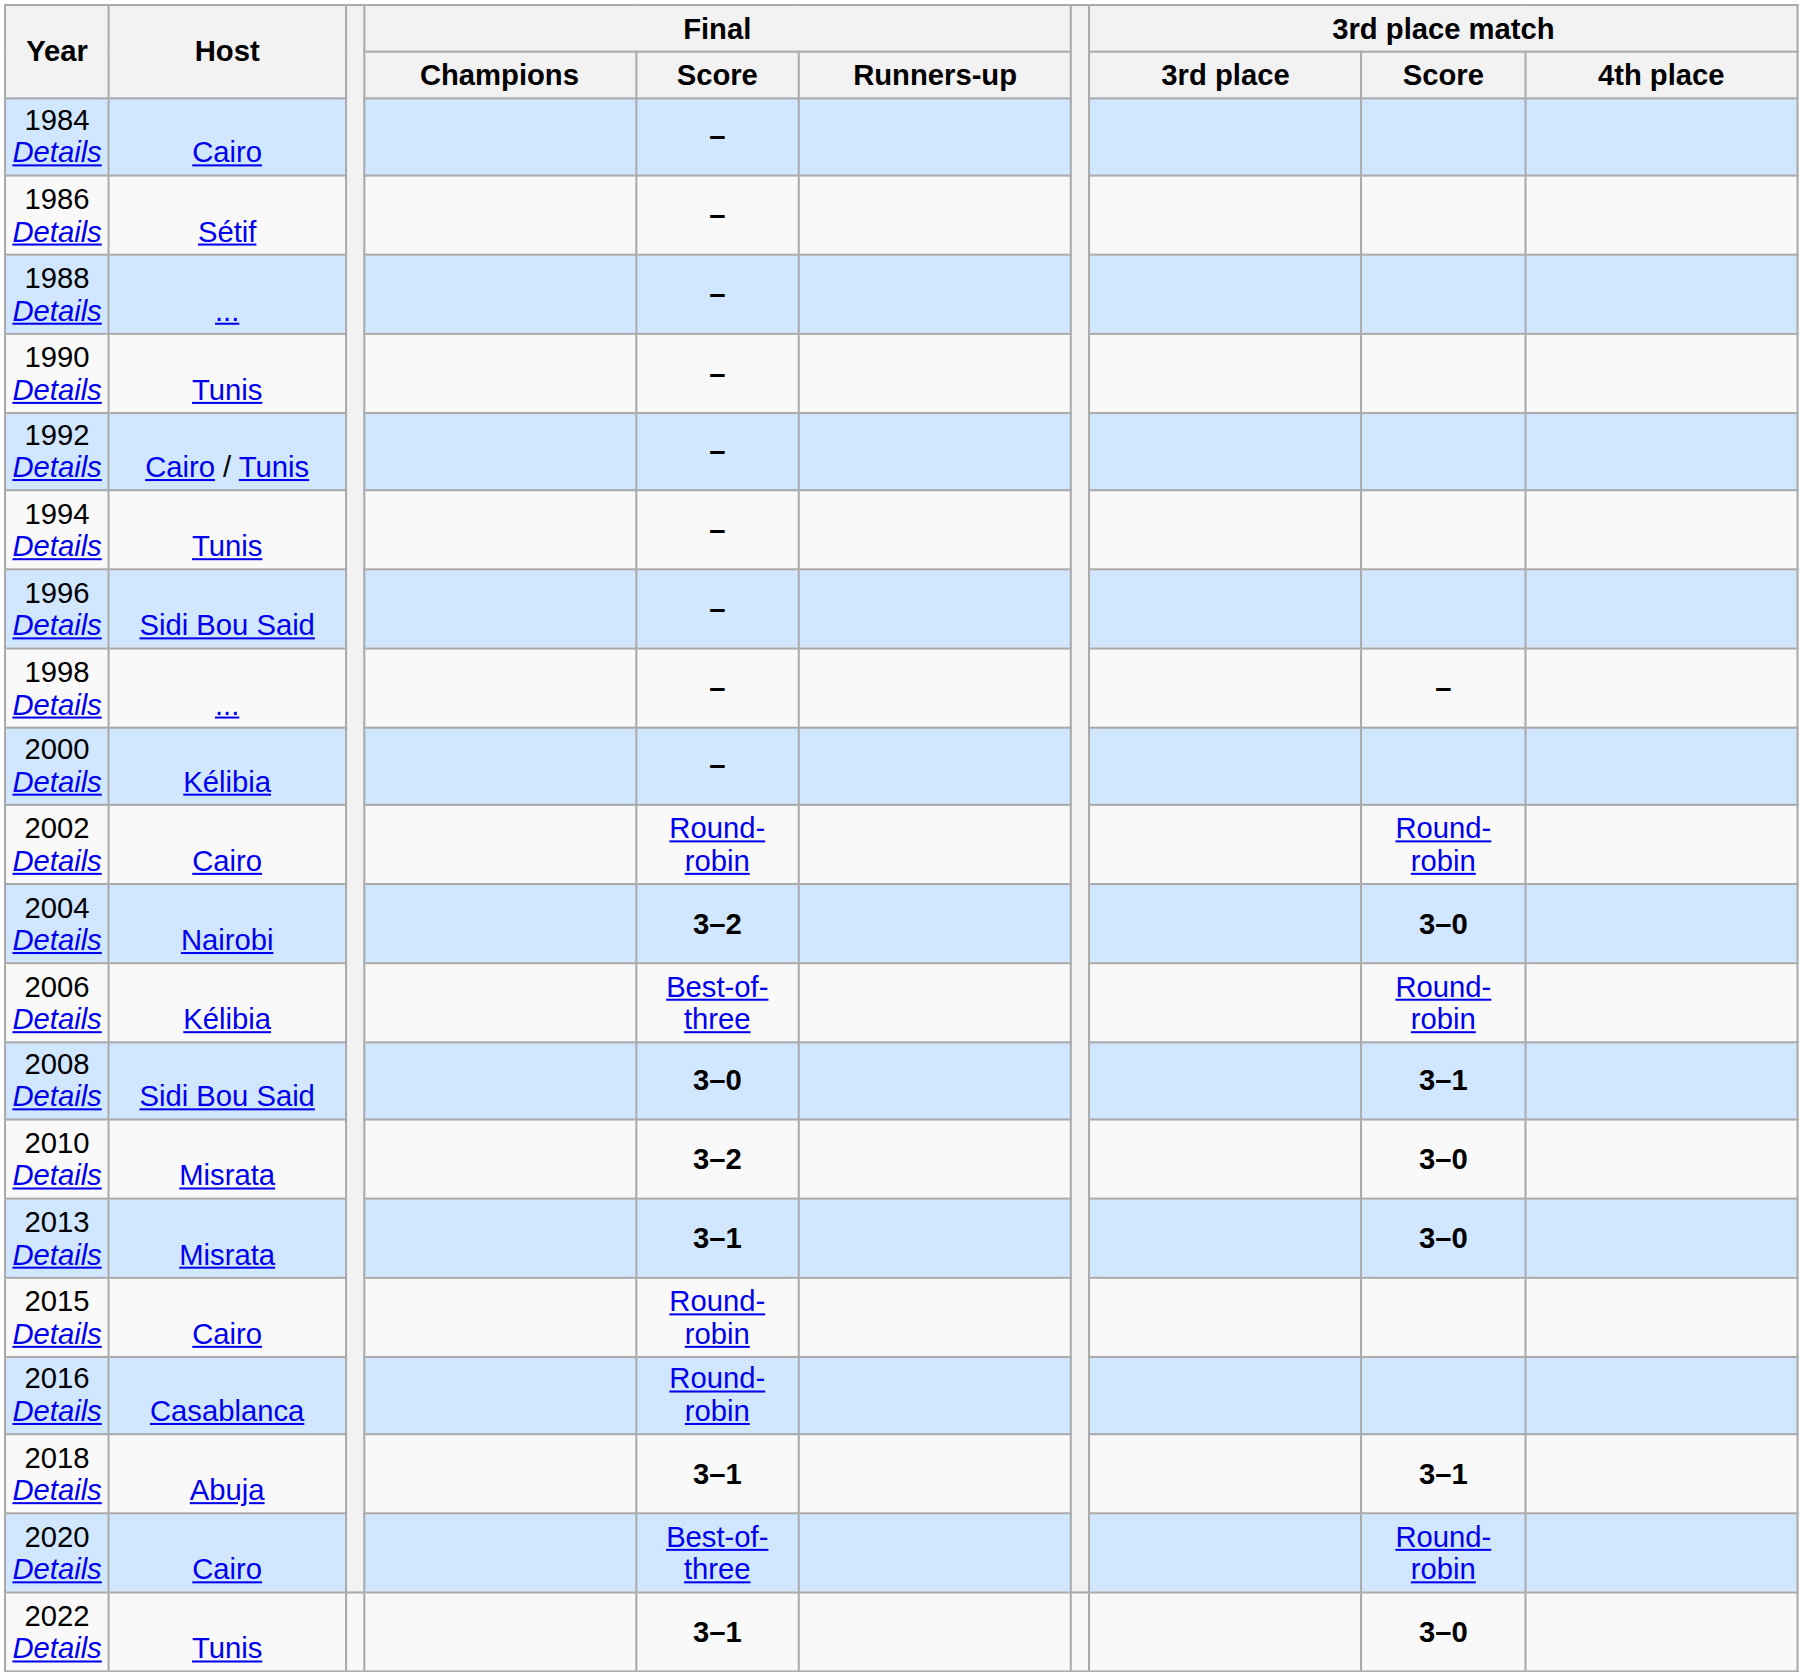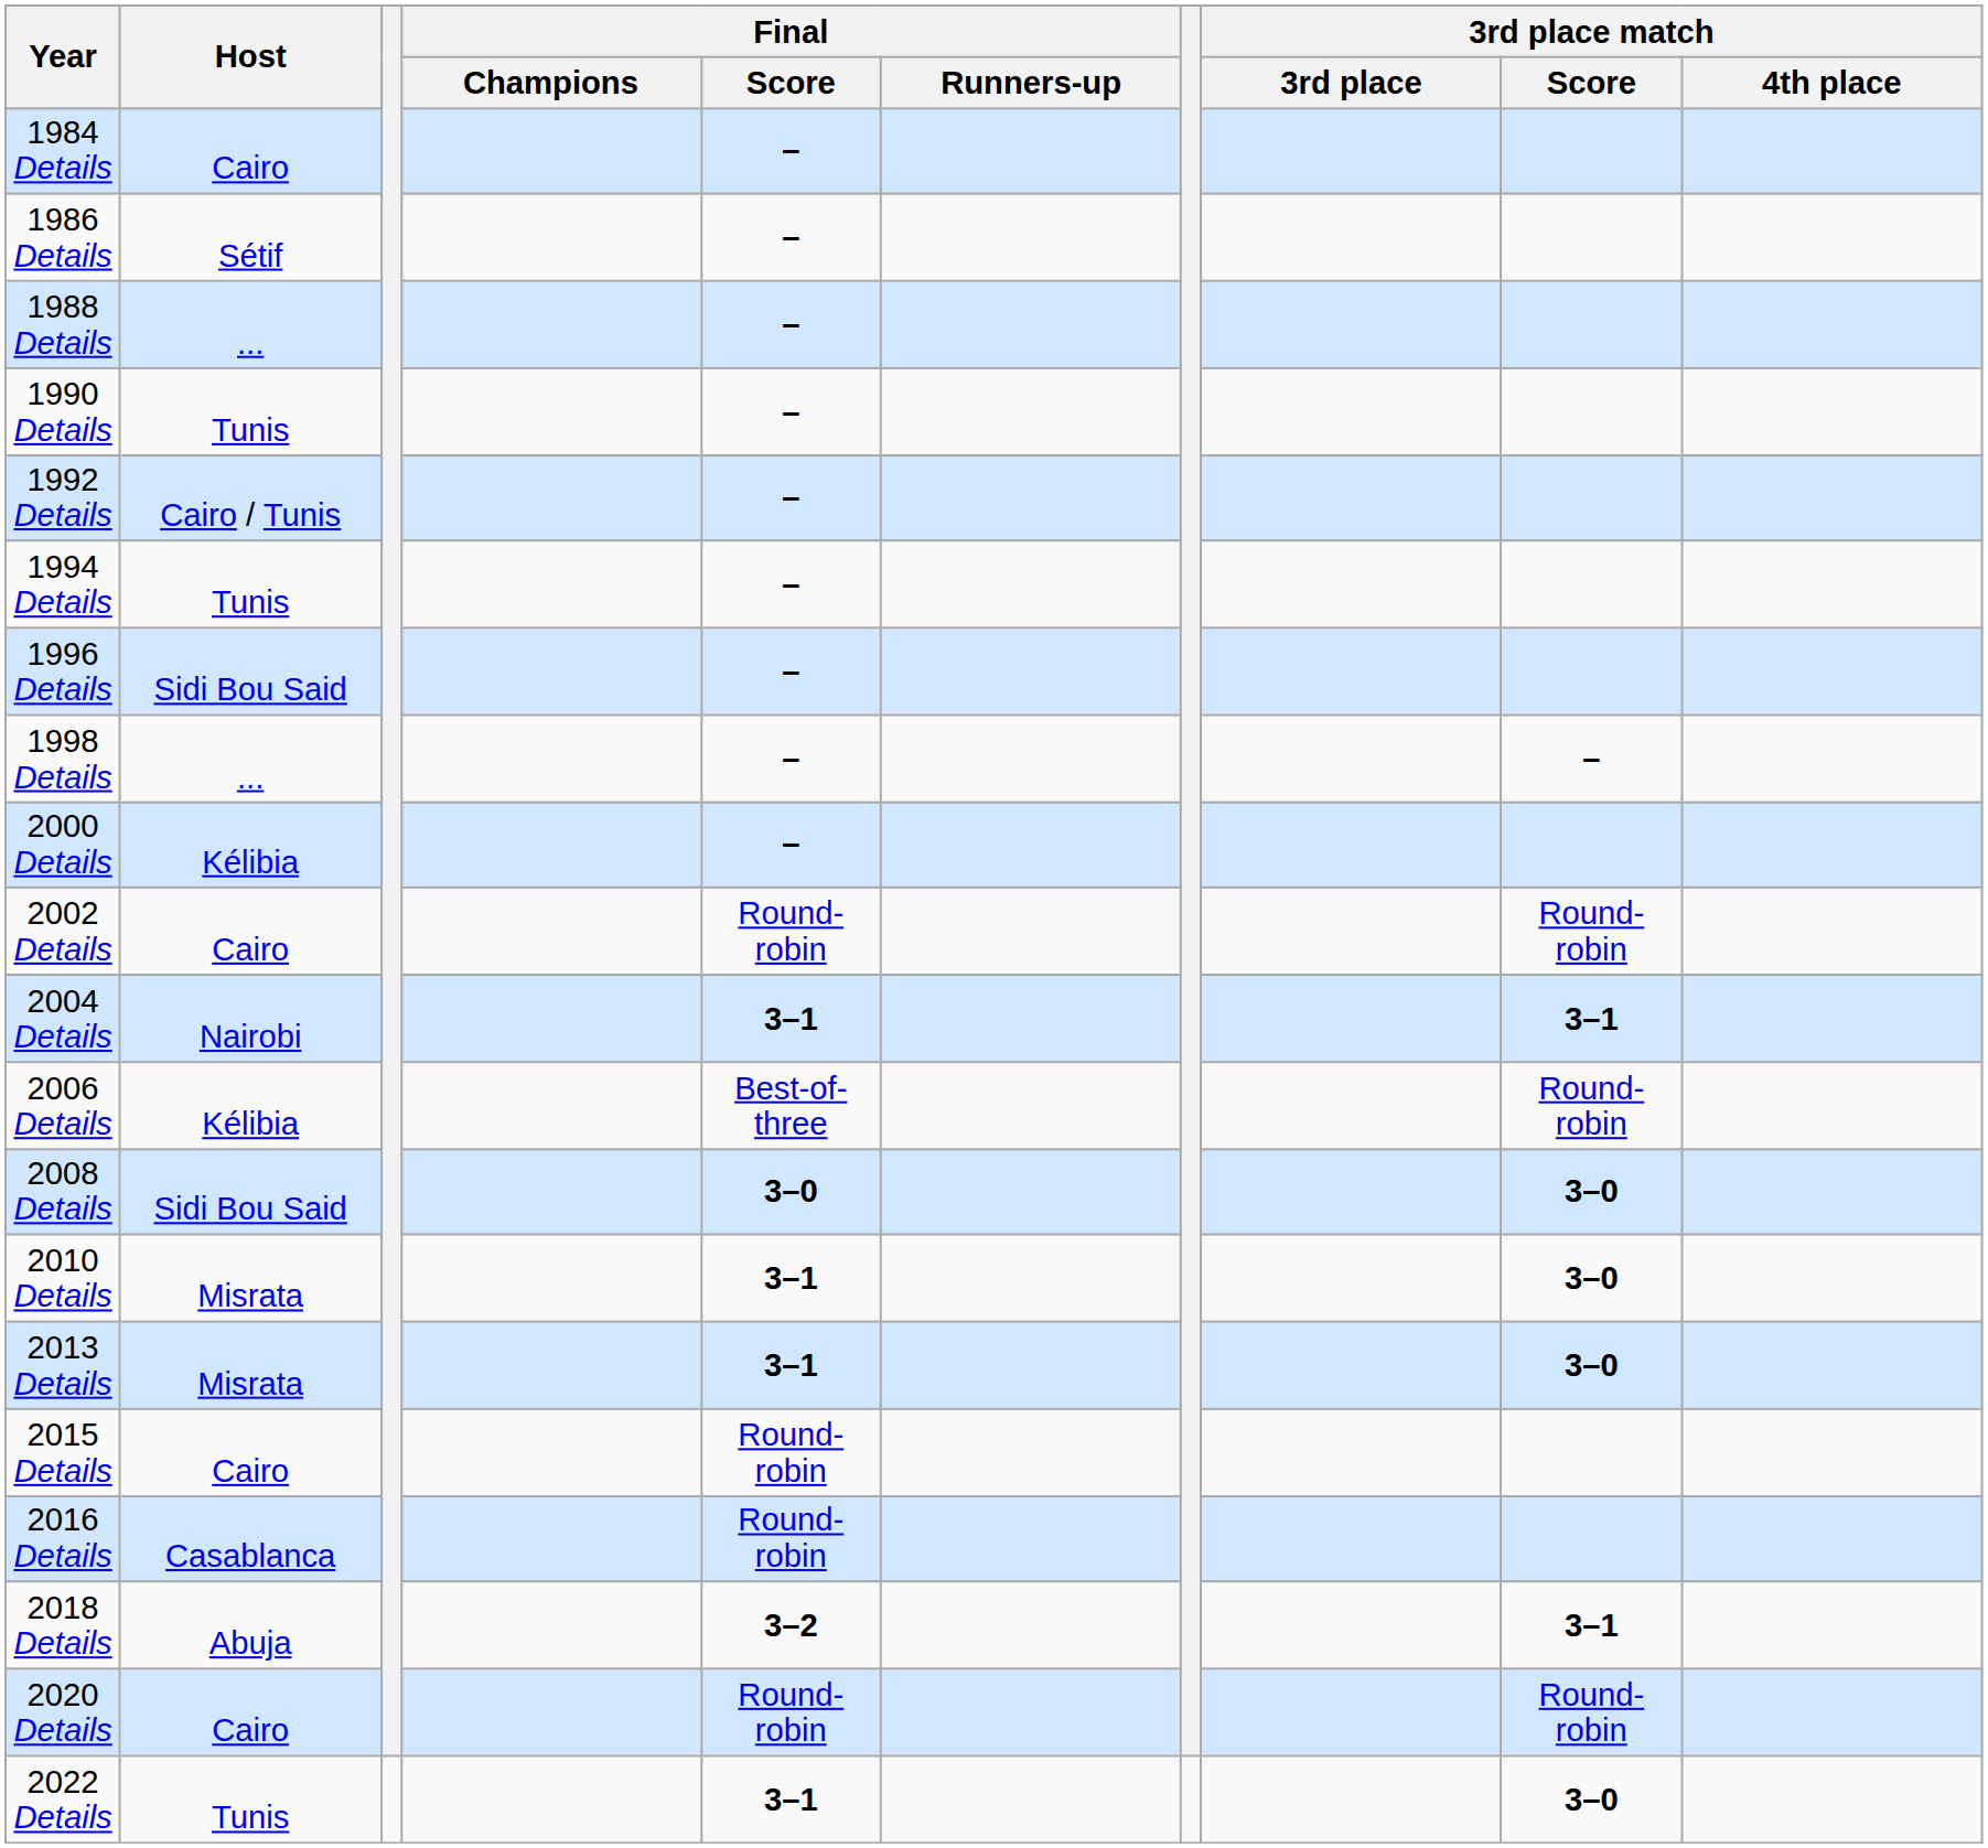2004 Details | Final / Score: 3–2 -> 3–1
2004 Details | 3rd place match / Score: 3–0 -> 3–1
2008 Details | 3rd place match / Score: 3–1 -> 3–0
2010 Details | Final / Score: 3–2 -> 3–1
2018 Details | Final / Score: 3–1 -> 3–2
2020 Details | Final / Score: Best-of-three -> Round-robin
